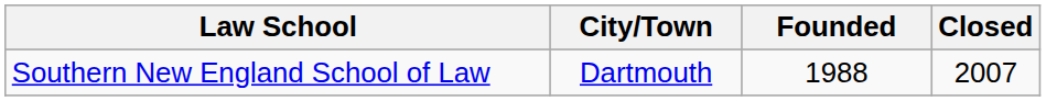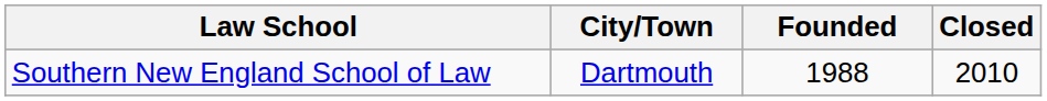Southern New England School of Law | Closed: 2007 -> 2010
